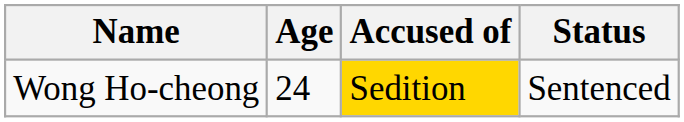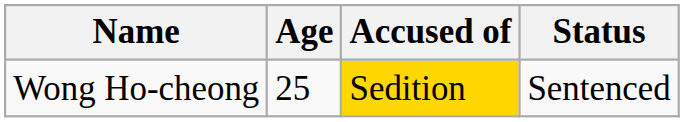Wong Ho-cheong | Age: 24 -> 25
